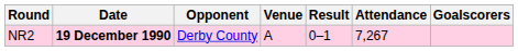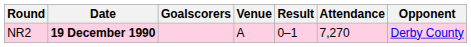columns swapped: Opponent <-> Goalscorers
NR2 | Attendance: 7,267 -> 7,270
